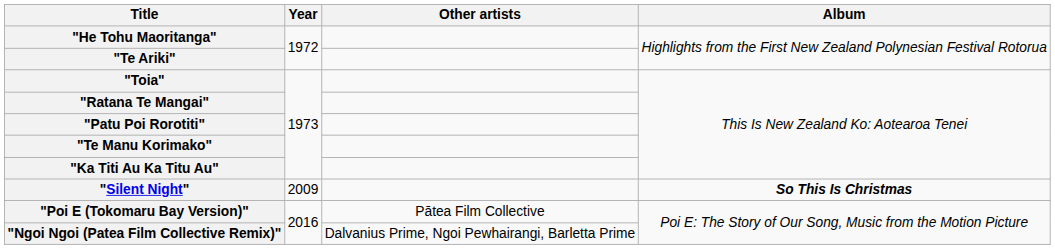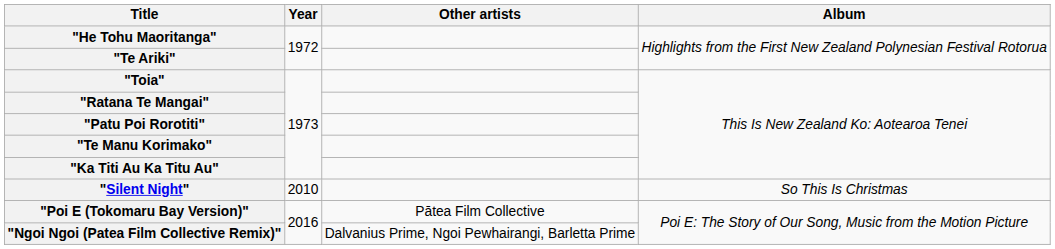"Silent Night" | Year: 2009 -> 2010
"Silent Night" | Album: bold -> normal
